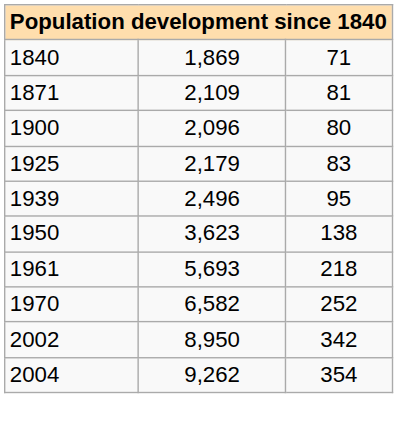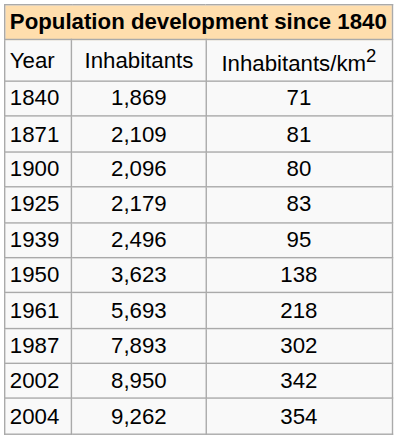+ row: Year | Inhabitants | Inhabitants/km2
- row: 1970 | 6,582 | 252
+ row: 1987 | 7,893 | 302
